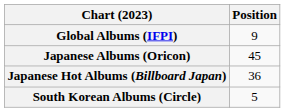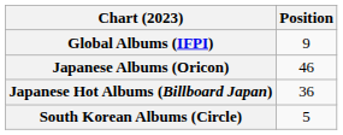Japanese Albums (Oricon) | Position: 45 -> 46
